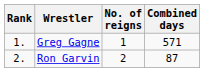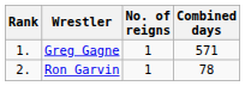Ron Garvin | No. of reigns: 2 -> 1
Ron Garvin | Combined days: 87 -> 78
